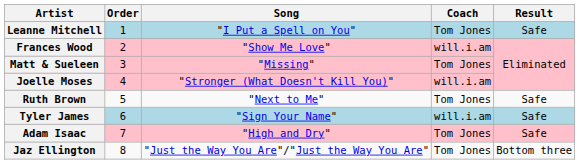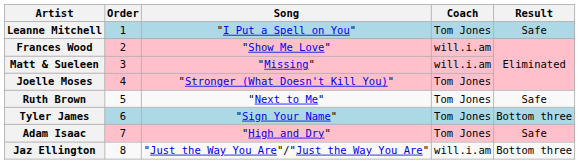Matt & Sueleen | Coach: Tom Jones -> will.i.am
Joelle Moses | Coach: will.i.am -> Tom Jones
Tyler James | Coach: will.i.am -> Tom Jones
Tyler James | Result: Safe -> Bottom three
Jaz Ellington | Coach: Tom Jones -> will.i.am
